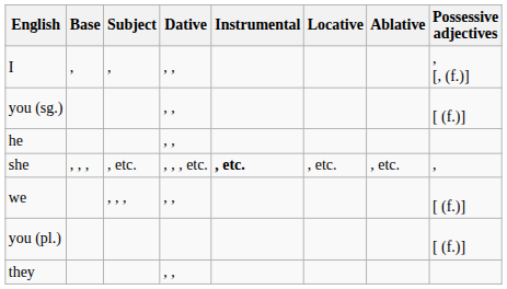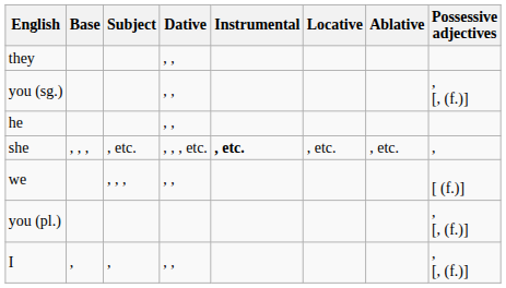rows swapped: I <-> they
you (sg.) | Possessive adjectives: [ (f.)] -> , [, (f.)]
you (pl.) | Possessive adjectives: [ (f.)] -> , [, (f.)]
